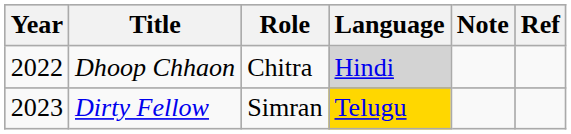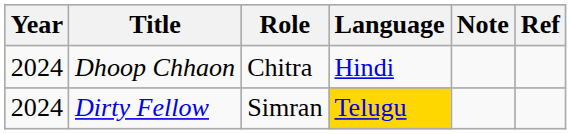Dhoop Chhaon | Year: 2022 -> 2024
Dhoop Chhaon | Language: lightgrey background -> no background
Dirty Fellow | Year: 2023 -> 2024
